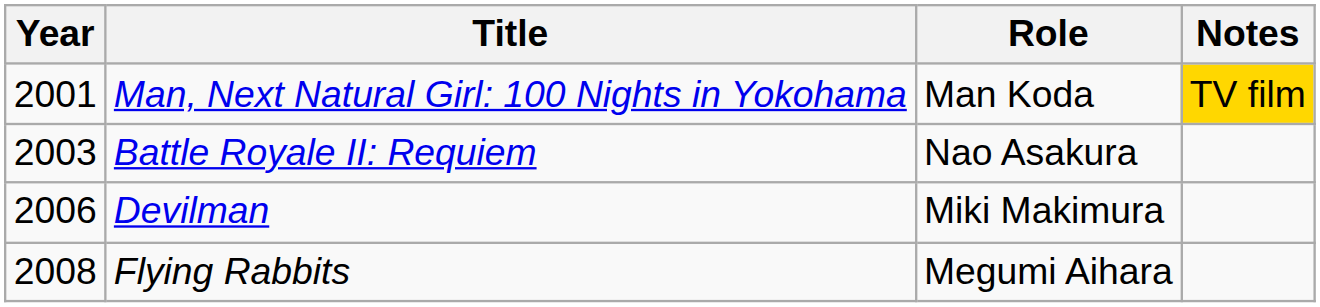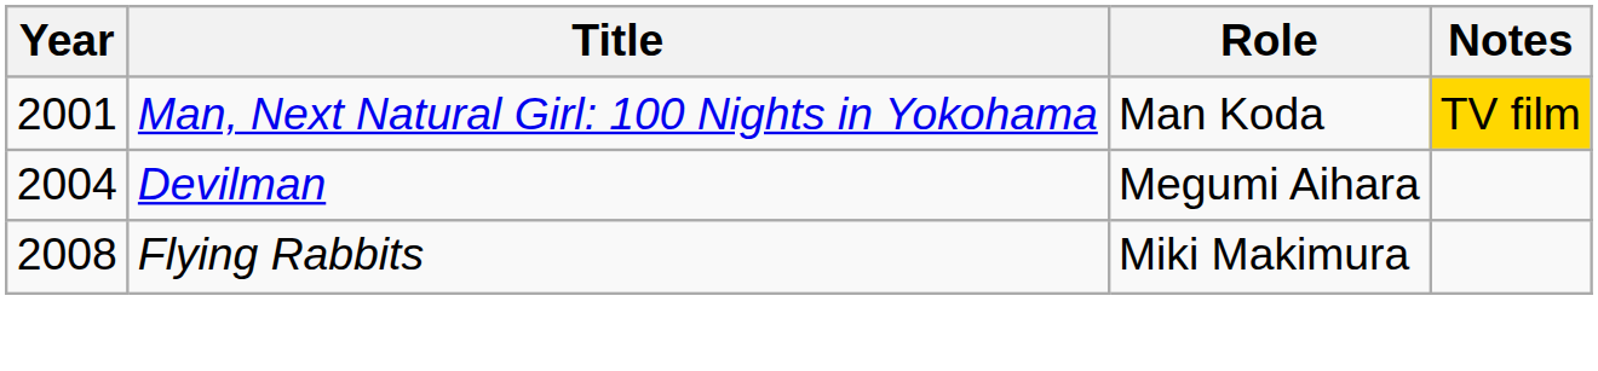- row: 2003 | Battle Royale II: Requiem | Nao Asakura
Devilman | Year: 2006 -> 2004
Devilman | Role: Miki Makimura -> Megumi Aihara
Flying Rabbits | Role: Megumi Aihara -> Miki Makimura
